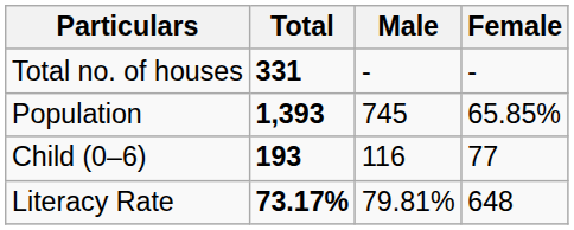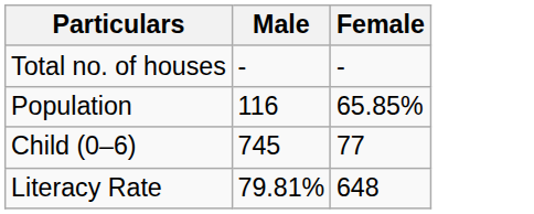- column: Total | 331 | 1,393 | 193 | 73.17%
Population | Male: 745 -> 116
Child (0–6) | Male: 116 -> 745
